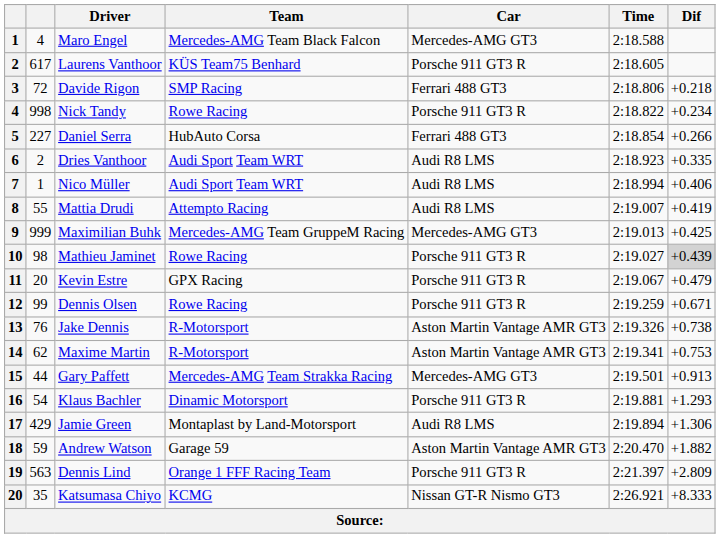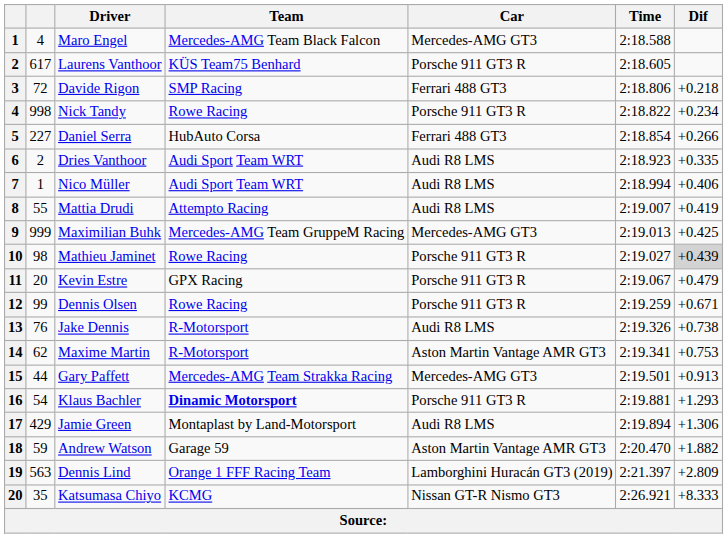Jake Dennis | Car: Aston Martin Vantage AMR GT3 -> Audi R8 LMS
Klaus Bachler | Team: normal -> bold
Dennis Lind | Car: Porsche 911 GT3 R -> Lamborghini Huracán GT3 (2019)
